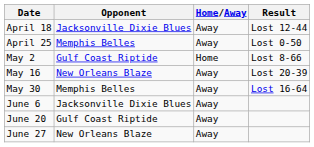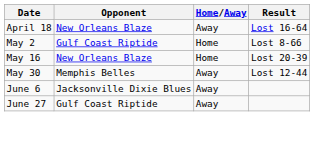April 18 | Opponent: Jacksonville Dixie Blues -> New Orleans Blaze
April 18 | Result: Lost 12-44 -> Lost 16-64
- row: April 25 | Memphis Belles | Away | Lost 0-50
May 16 | Home/Away: Away -> Home
May 30 | Result: Lost 16-64 -> Lost 12-44
- row: June 20 | Gulf Coast Riptide | Away
June 27 | Opponent: New Orleans Blaze -> Gulf Coast Riptide
